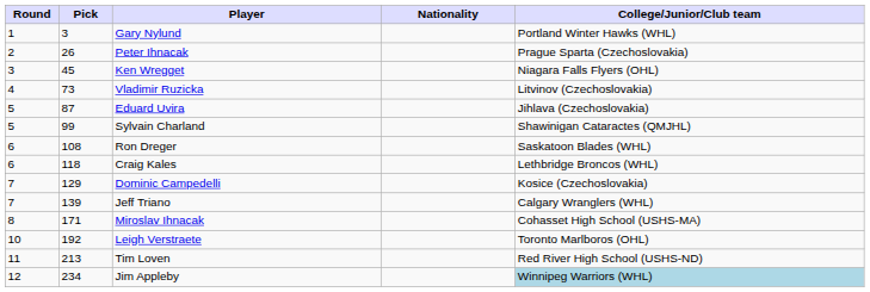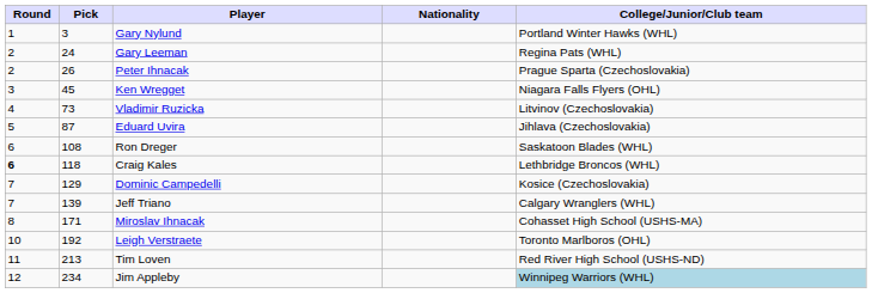+ row: 2 | 24 | Gary Leeman | Regina Pats (WHL)
- row: 5 | 99 | Sylvain Charland | Shawinigan Cataractes (QMJHL)
Craig Kales | Round: normal -> bold
